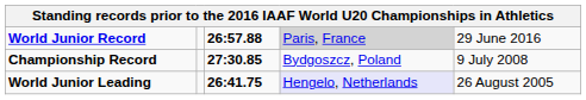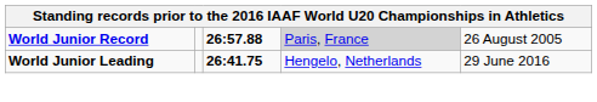World Junior Record | column 5: 29 June 2016 -> 26 August 2005
- row: Championship Record | 27:30.85 | Bydgoszcz, Poland | 9 July 2008
World Junior Leading | column 4: lavender background -> no background
World Junior Leading | column 5: 26 August 2005 -> 29 June 2016
